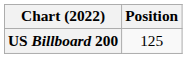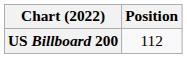US Billboard 200 | Position: 125 -> 112
